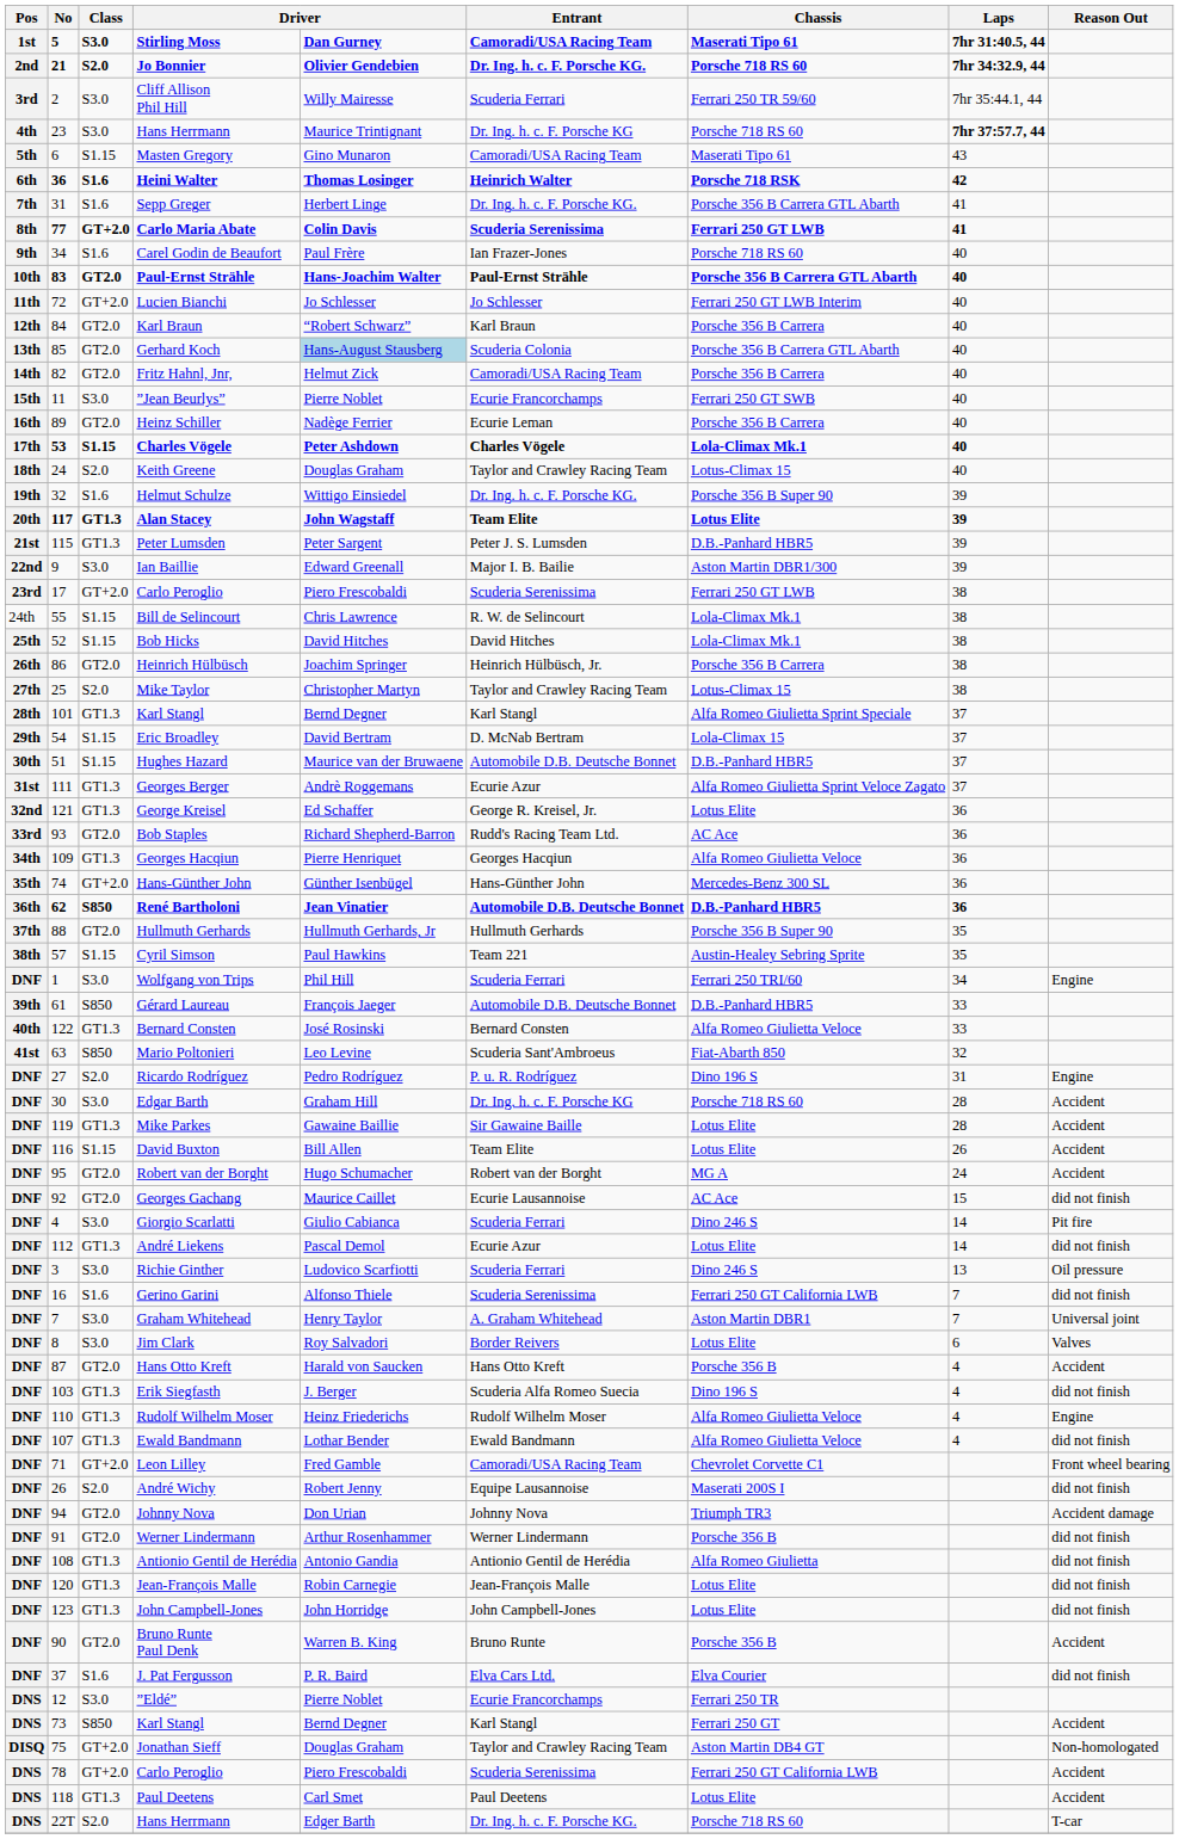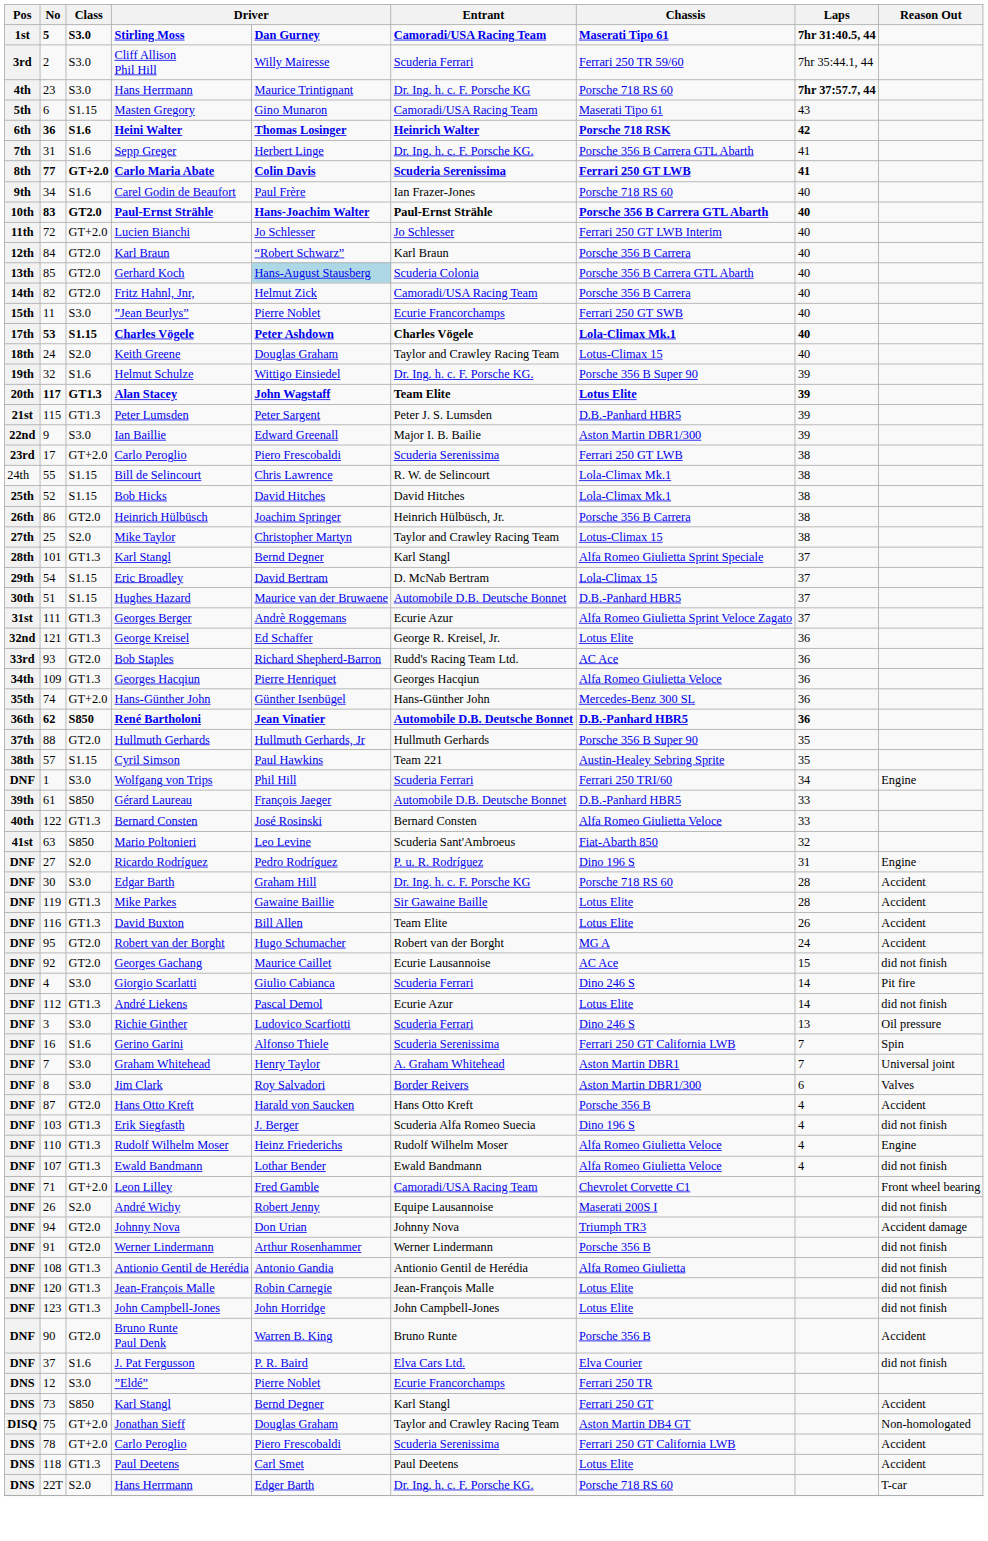- row: 2nd | 21 | S2.0 | Jo Bonnier | Olivier Gendebien | Dr. Ing. h. c. F. Porsche KG. | Porsche 718 RS 60 | 7hr 34:32.9, 44
- row: 16th | 89 | GT2.0 | Heinz Schiller | Nadège Ferrier | Ecurie Leman | Porsche 356 B Carrera | 40
David Buxton | Class: S1.15 -> GT1.3
Gerino Garini | Reason Out: did not finish -> Spin
Jim Clark | Chassis: Lotus Elite -> Aston Martin DBR1/300
